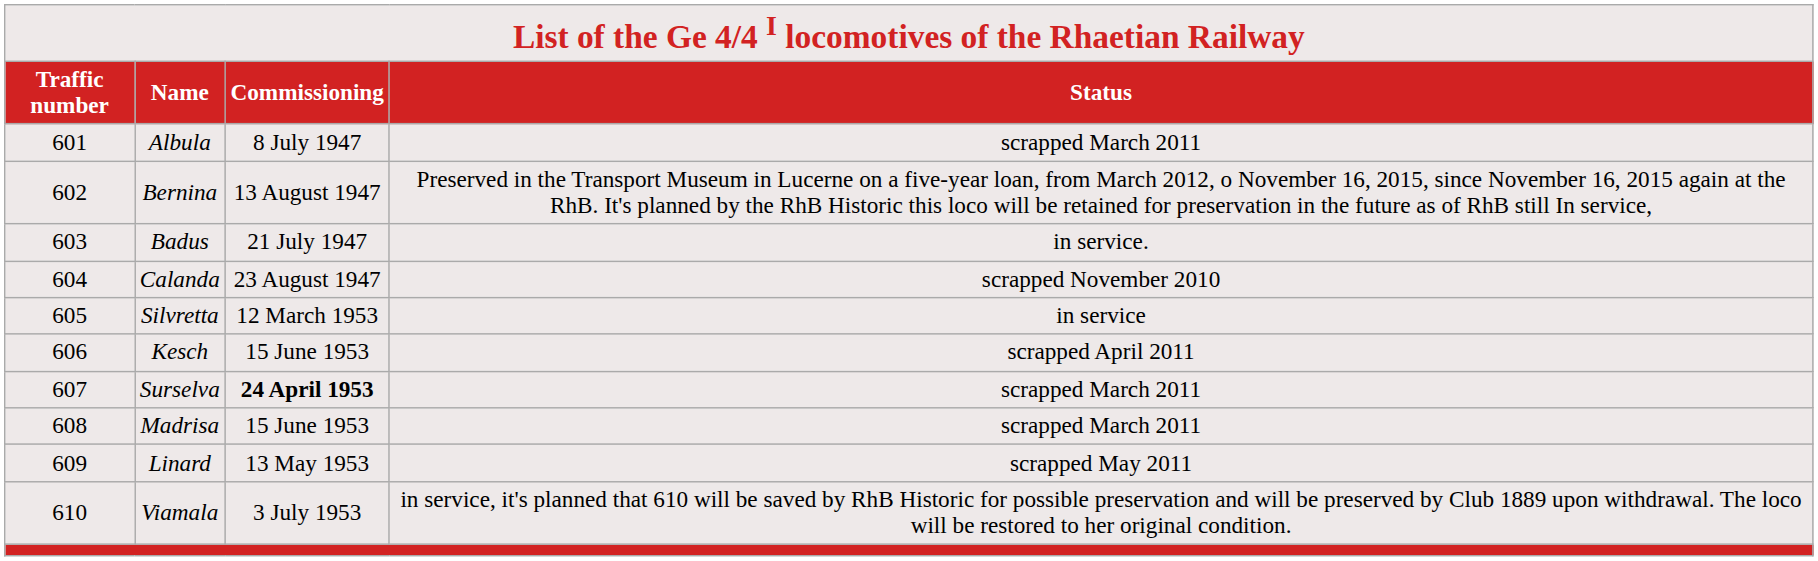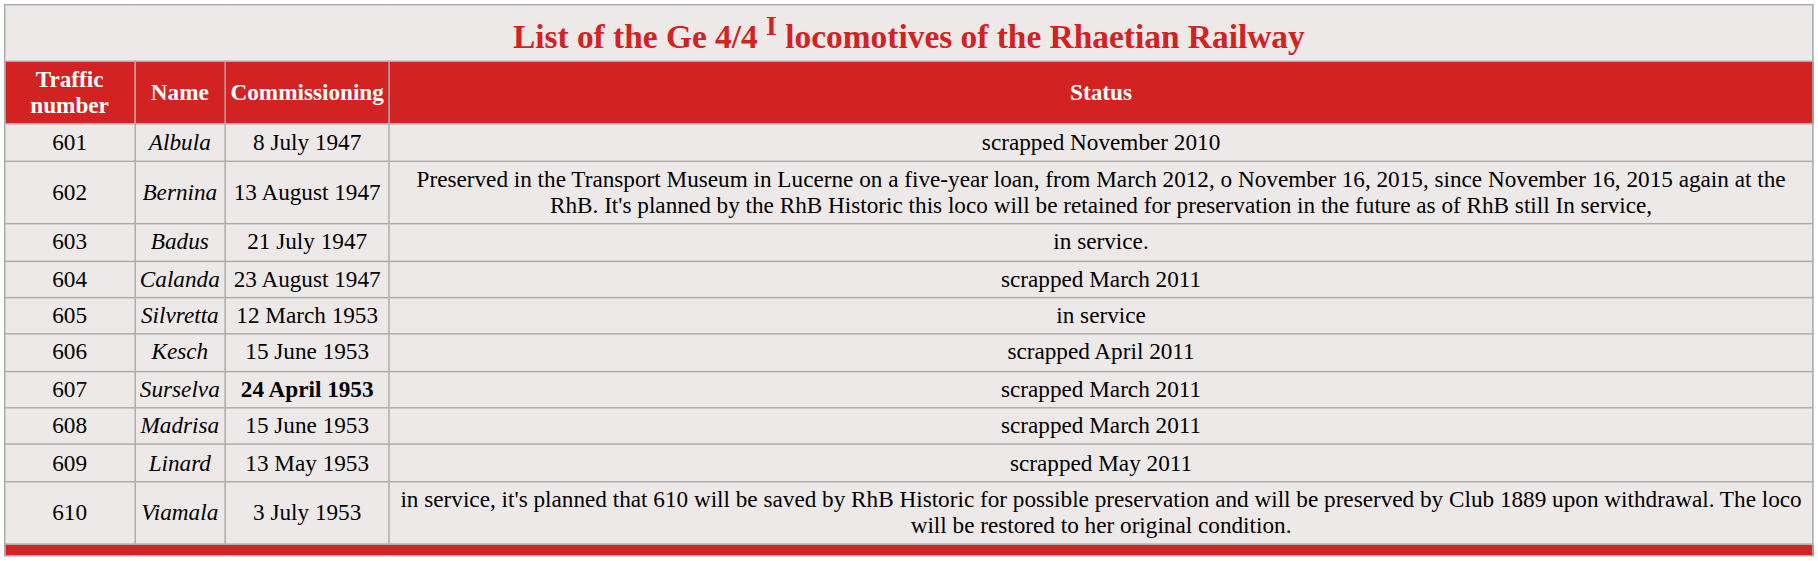Albula | column 4: scrapped March 2011 -> scrapped November 2010
Calanda | column 4: scrapped November 2010 -> scrapped March 2011
